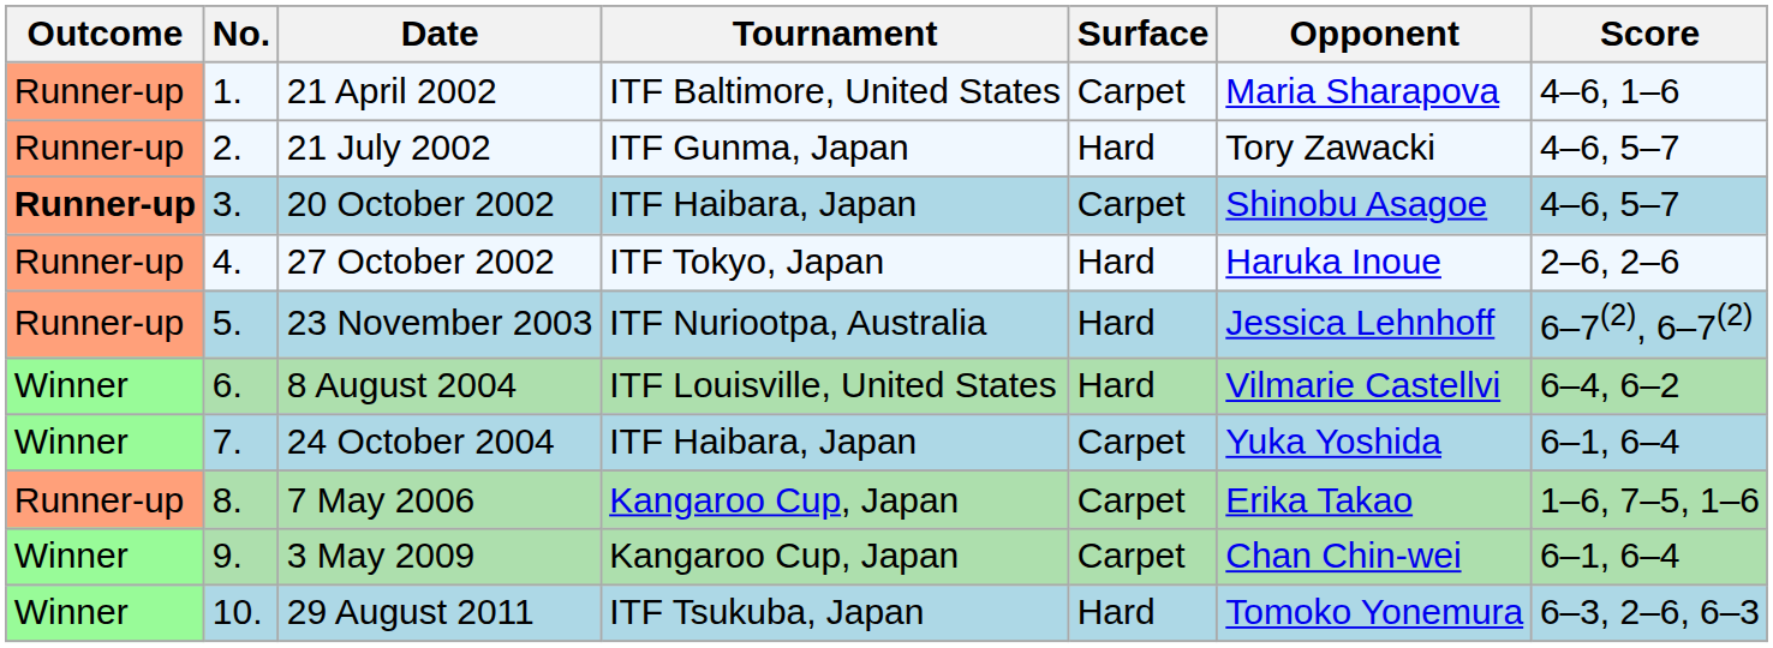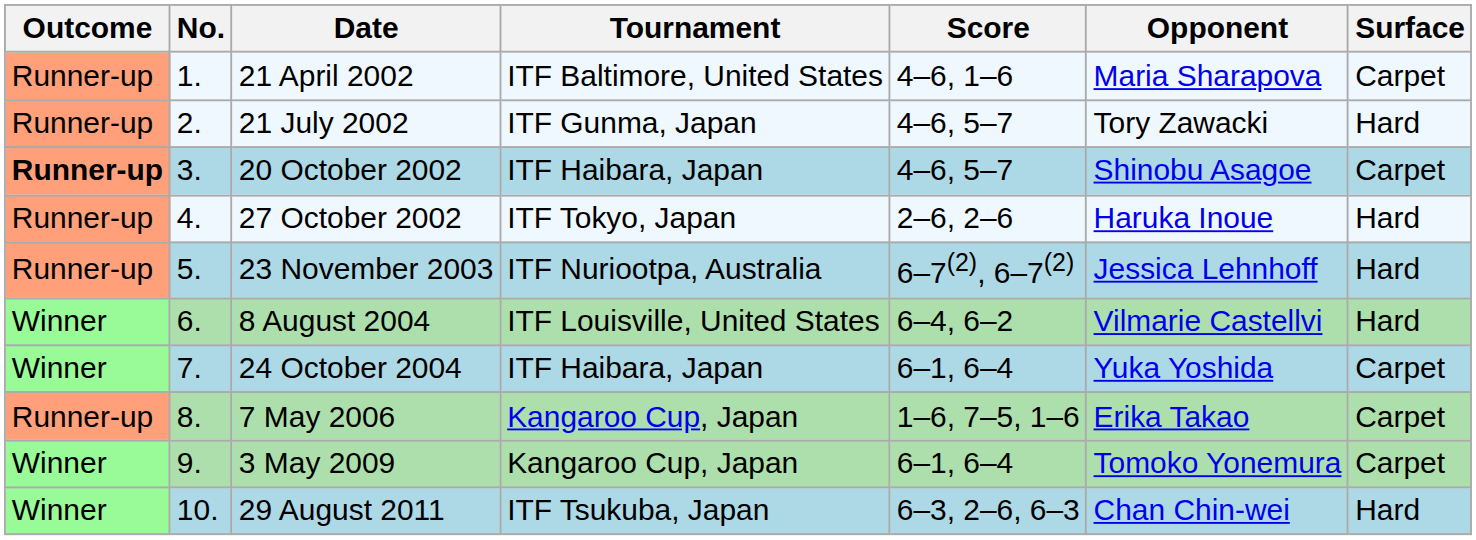columns swapped: Surface <-> Score
3 May 2009 | Opponent: Chan Chin-wei -> Tomoko Yonemura
29 August 2011 | Opponent: Tomoko Yonemura -> Chan Chin-wei
